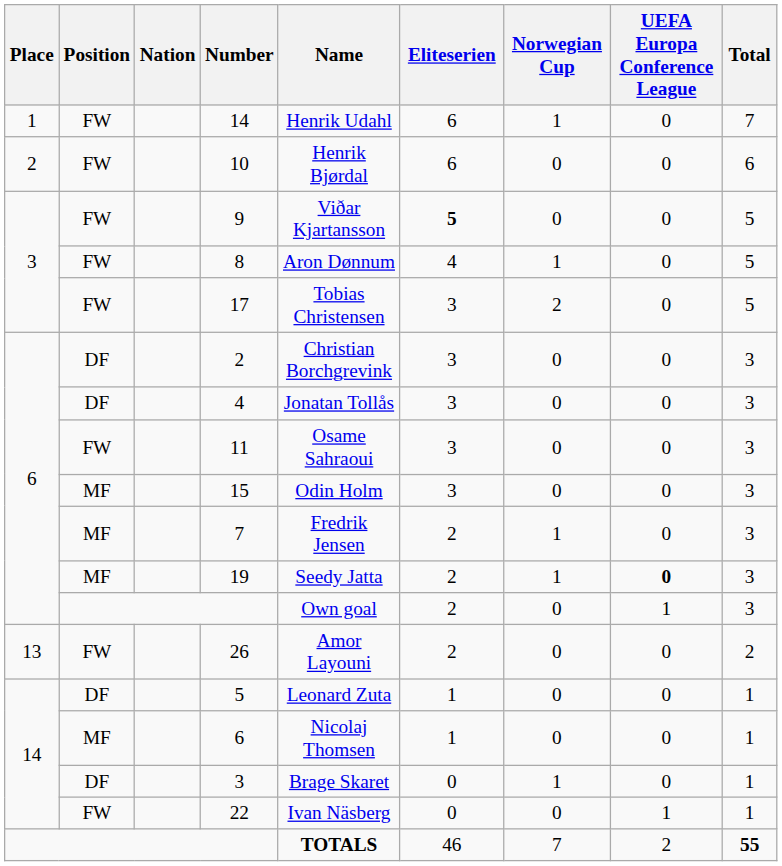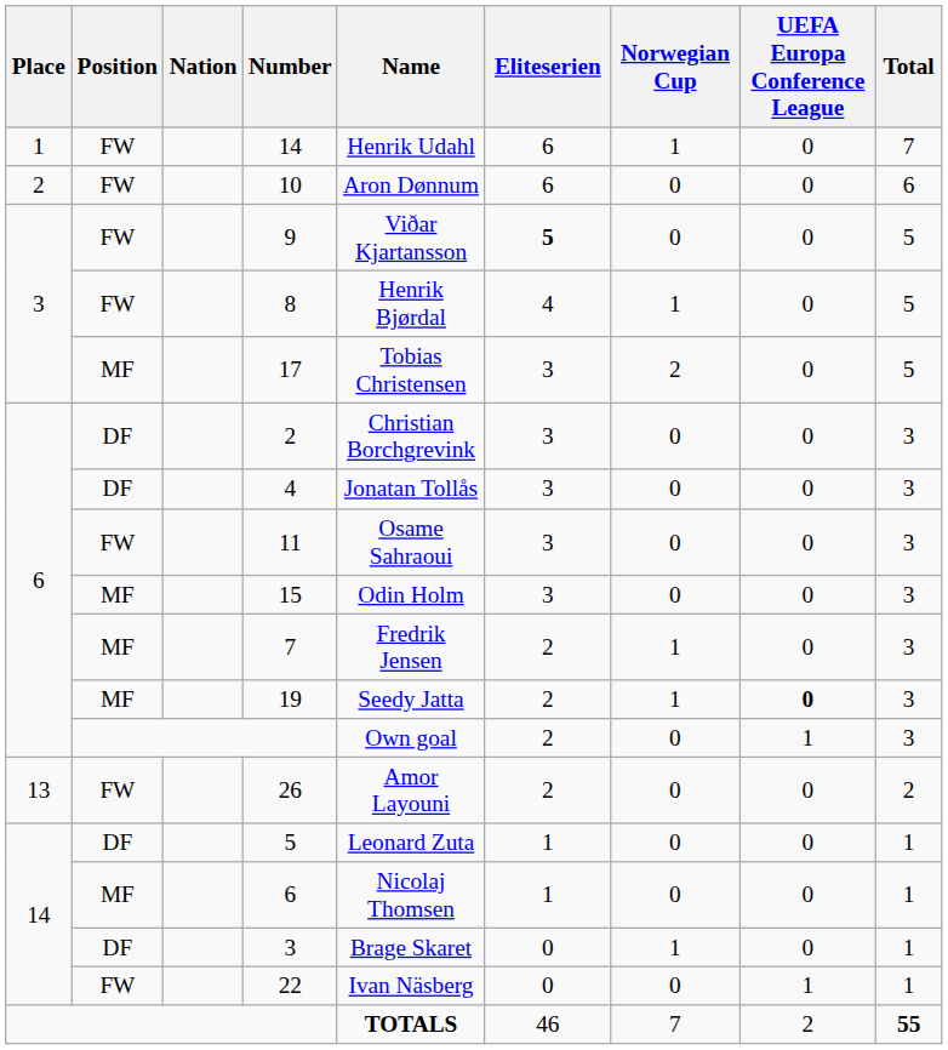10 | Name: Henrik Bjørdal -> Aron Dønnum
8 | Name: Aron Dønnum -> Henrik Bjørdal
17 | Position: FW -> MF
